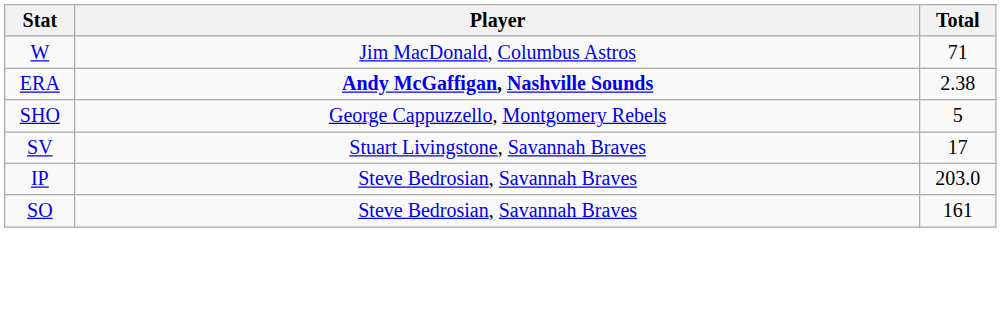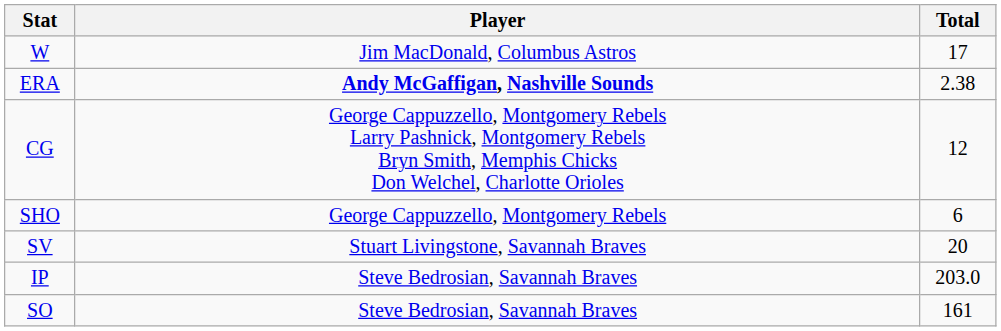W | Total: 71 -> 17
+ row: CG | George Cappuzzello, Montgomery Rebels Larry Pashnick, Montgomery Rebels Bryn Smith, Memphis Chicks Don Welchel, Charlotte Orioles | 12
SHO | Total: 5 -> 6
SV | Total: 17 -> 20
